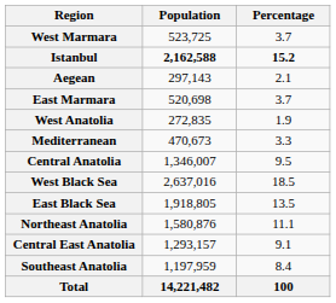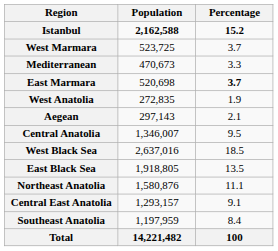rows swapped: Istanbul <-> West Marmara
rows swapped: Aegean <-> Mediterranean
East Marmara | Percentage: normal -> bold
